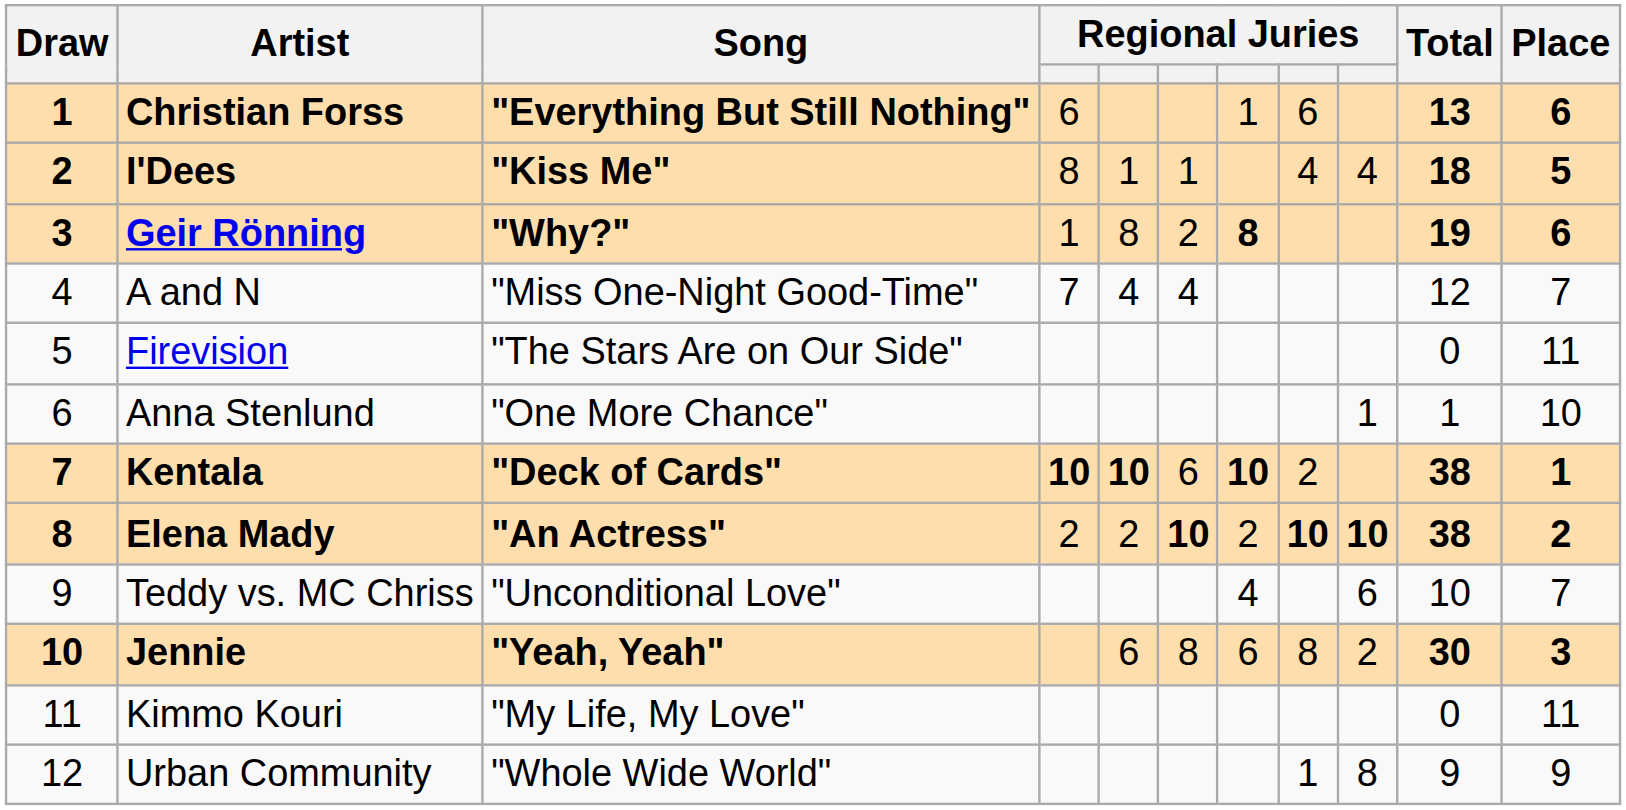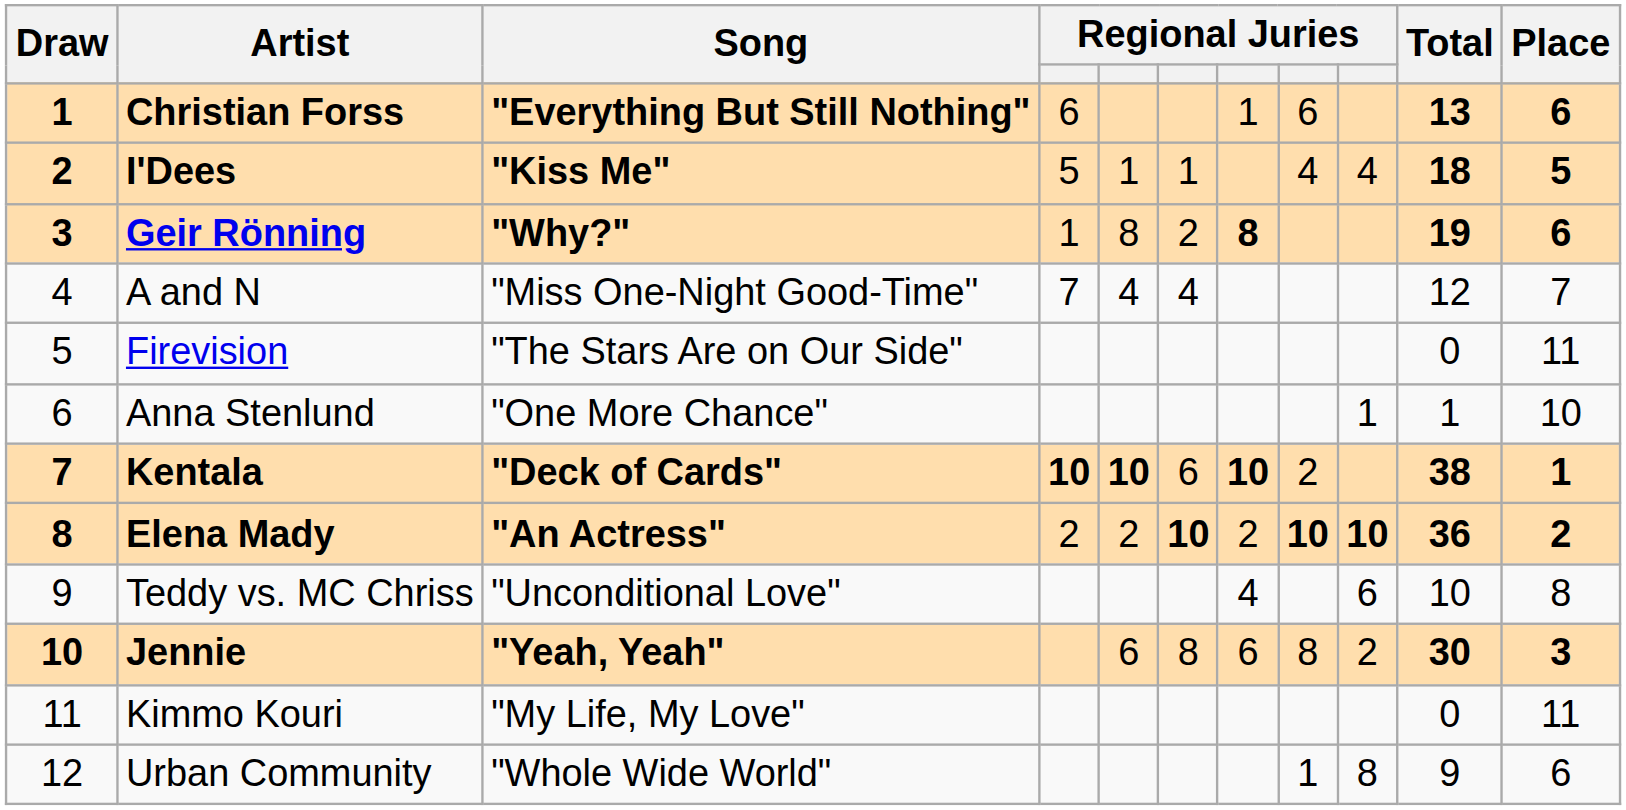I'Dees | column 4: 8 -> 5
Elena Mady | Total: 38 -> 36
Teddy vs. MC Chriss | Place: 7 -> 8
Urban Community | Place: 9 -> 6
